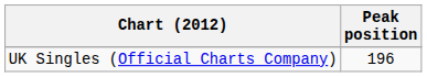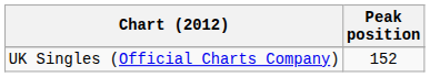UK Singles (Official Charts Company) | Peak position: 196 -> 152
